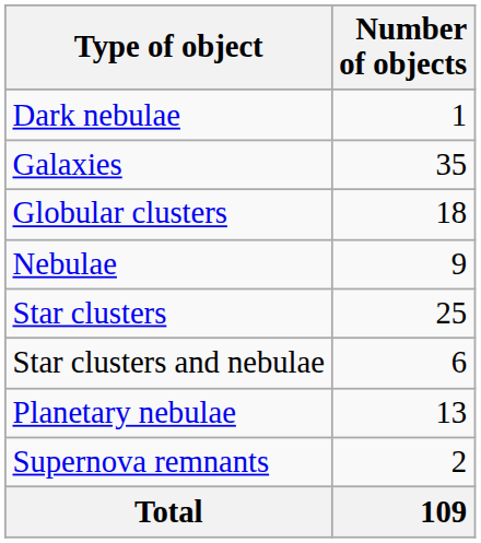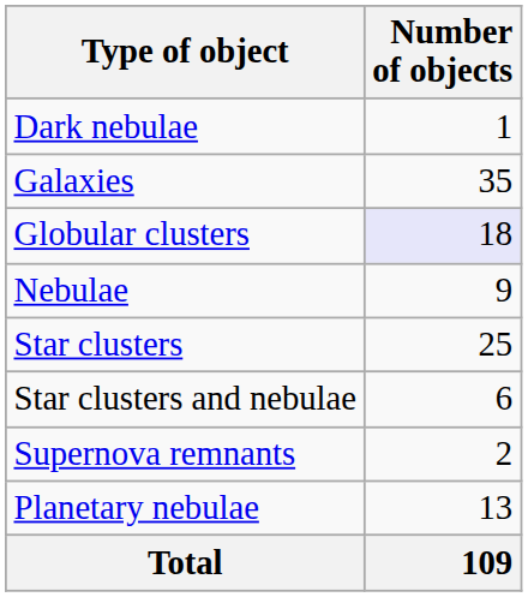Globular clusters | Number of objects: no background -> lavender background
rows swapped: Planetary nebulae <-> Supernova remnants
